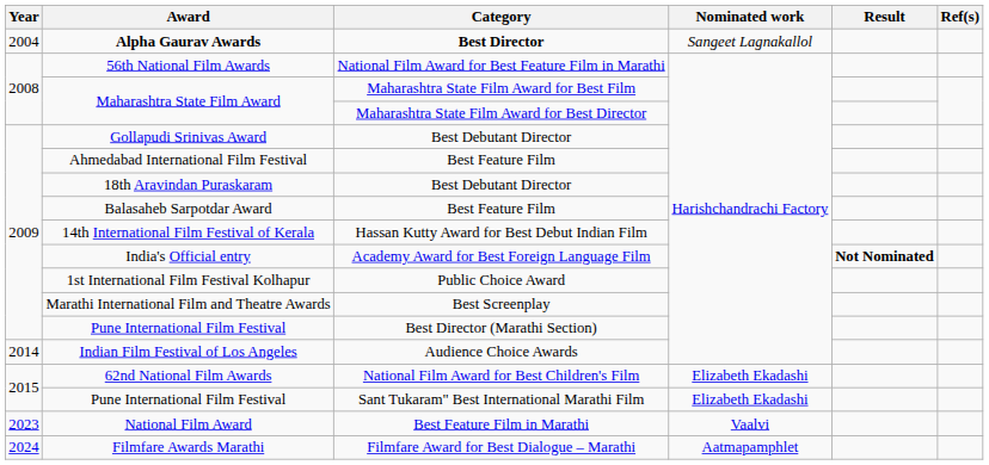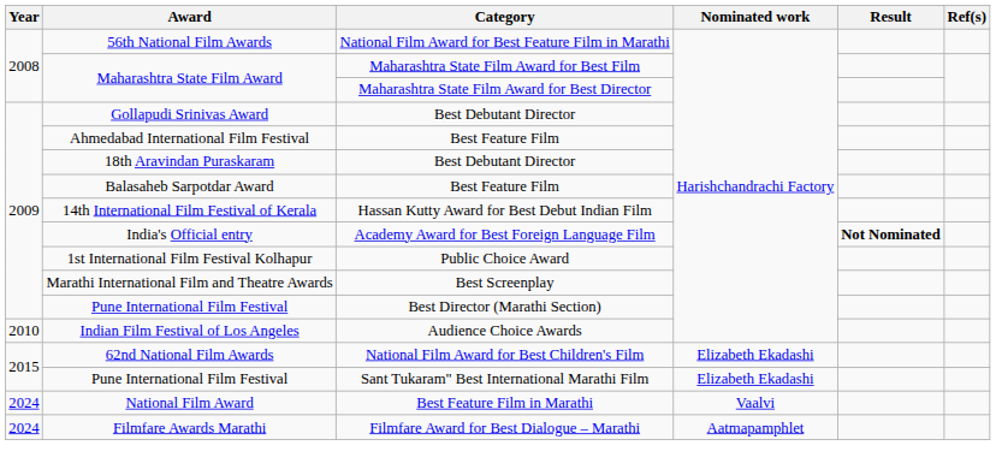- row: 2004 | Alpha Gaurav Awards | Best Director | Sangeet Lagnakallol
Indian Film Festival of Los Angeles | Year: 2014 -> 2010
National Film Award | Year: 2023 -> 2024
